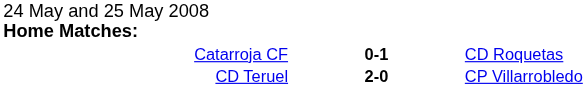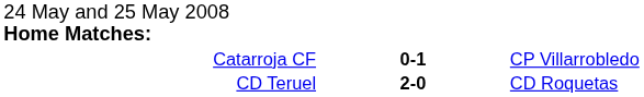Catarroja CF | column 3: CD Roquetas -> CP Villarrobledo
CD Teruel | column 3: CP Villarrobledo -> CD Roquetas
